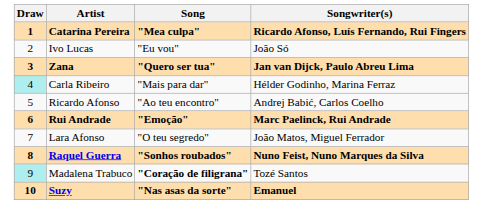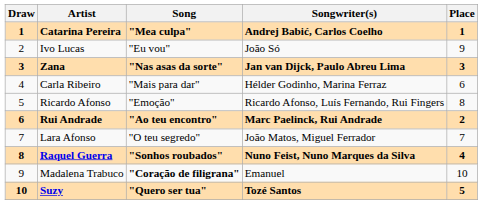+ column: Place | 1 | 9 | 3 | 6 | 8 | 2 | 7 | 4 | 10 | 5
Catarina Pereira | Songwriter(s): Ricardo Afonso, Luís Fernando, Rui Fingers -> Andrej Babić, Carlos Coelho
Zana | Song: "Quero ser tua" -> "Nas asas da sorte"
Carla Ribeiro | Draw: paleturquoise background -> no background
Ricardo Afonso | Song: "Ao teu encontro" -> "Emoção"
Ricardo Afonso | Songwriter(s): Andrej Babić, Carlos Coelho -> Ricardo Afonso, Luís Fernando, Rui Fingers
Rui Andrade | Song: "Emoção" -> "Ao teu encontro"
Madalena Trabuco | Draw: paleturquoise background -> no background
Madalena Trabuco | Songwriter(s): Tozé Santos -> Emanuel
Suzy | Song: "Nas asas da sorte" -> "Quero ser tua"
Suzy | Songwriter(s): Emanuel -> Tozé Santos
